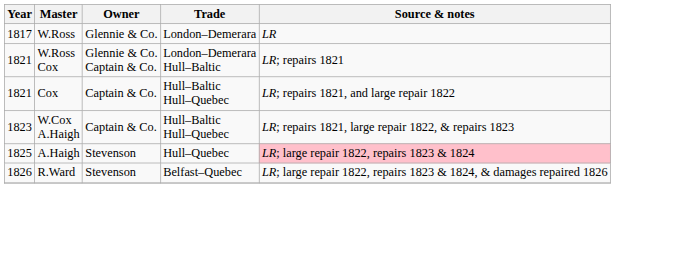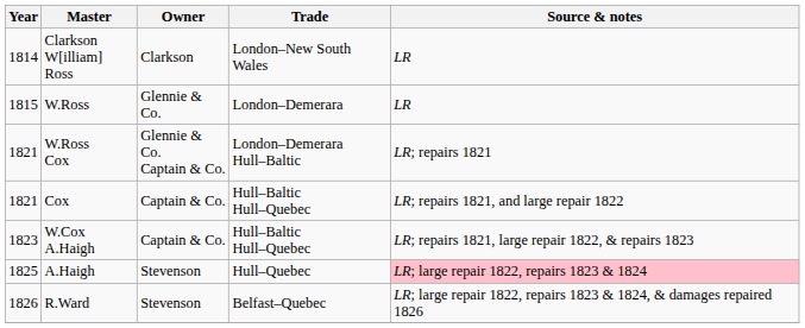+ row: 1814 | Clarkson W[illiam] Ross | Clarkson | London–New South Wales | LR
W.Ross | Year: 1817 -> 1815
